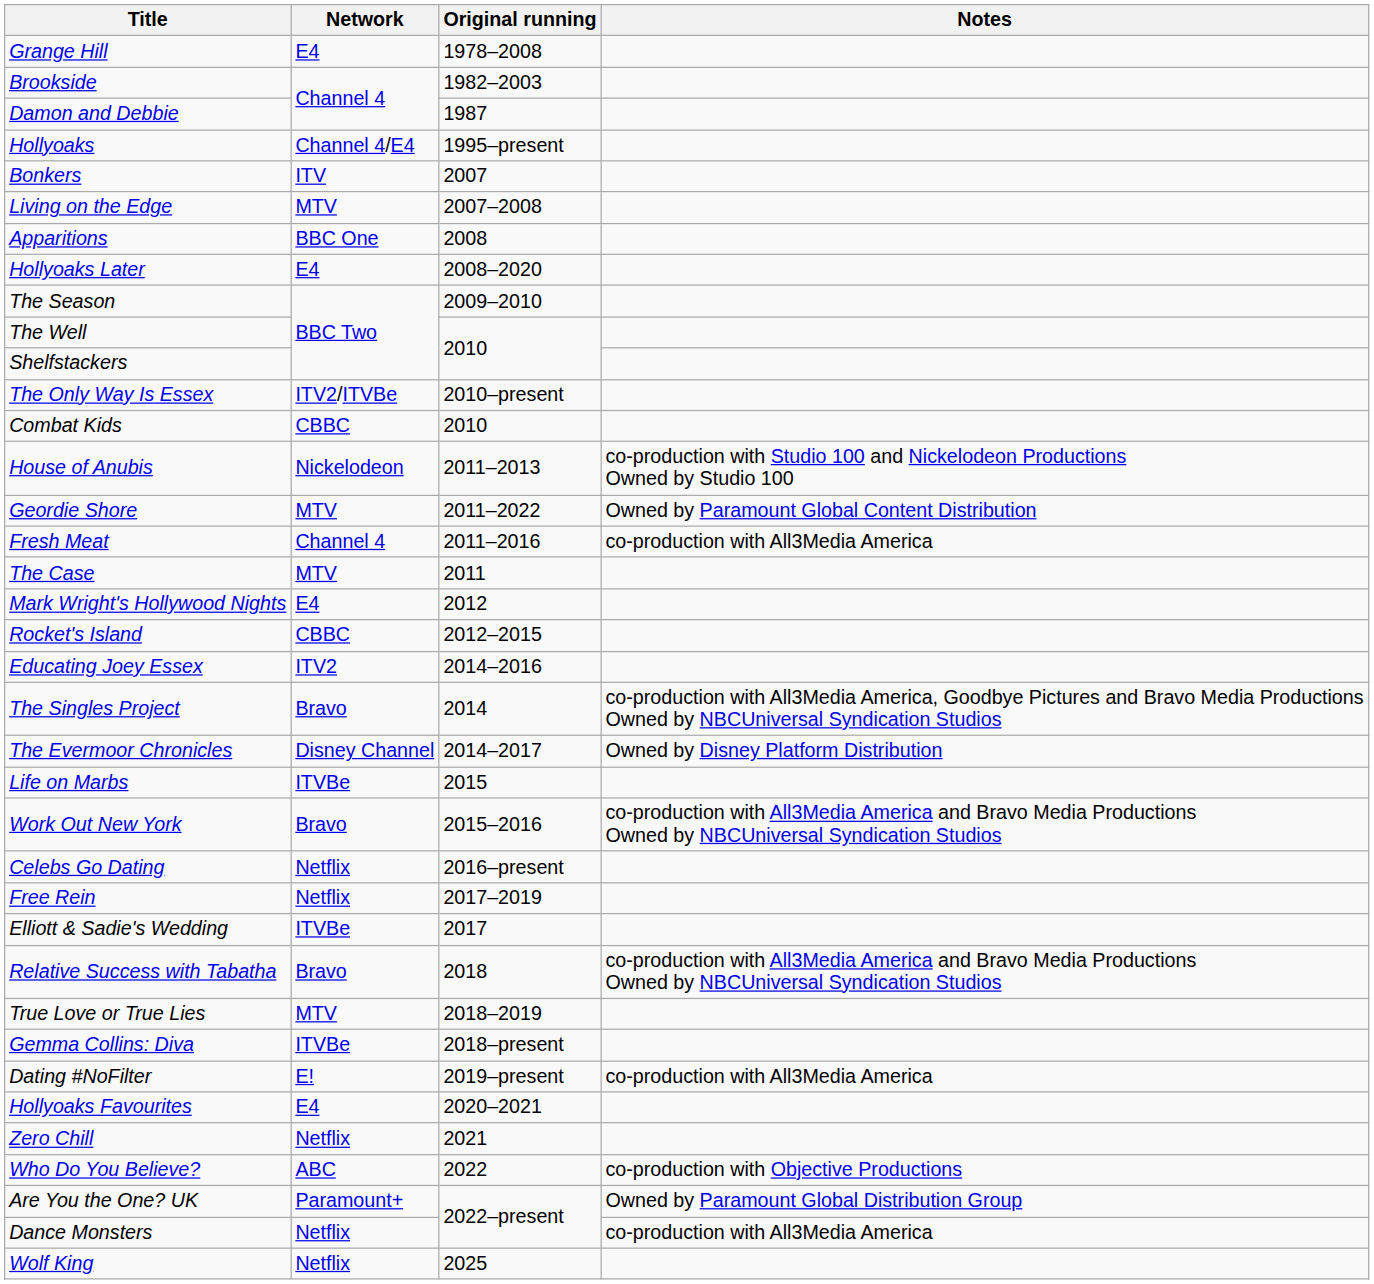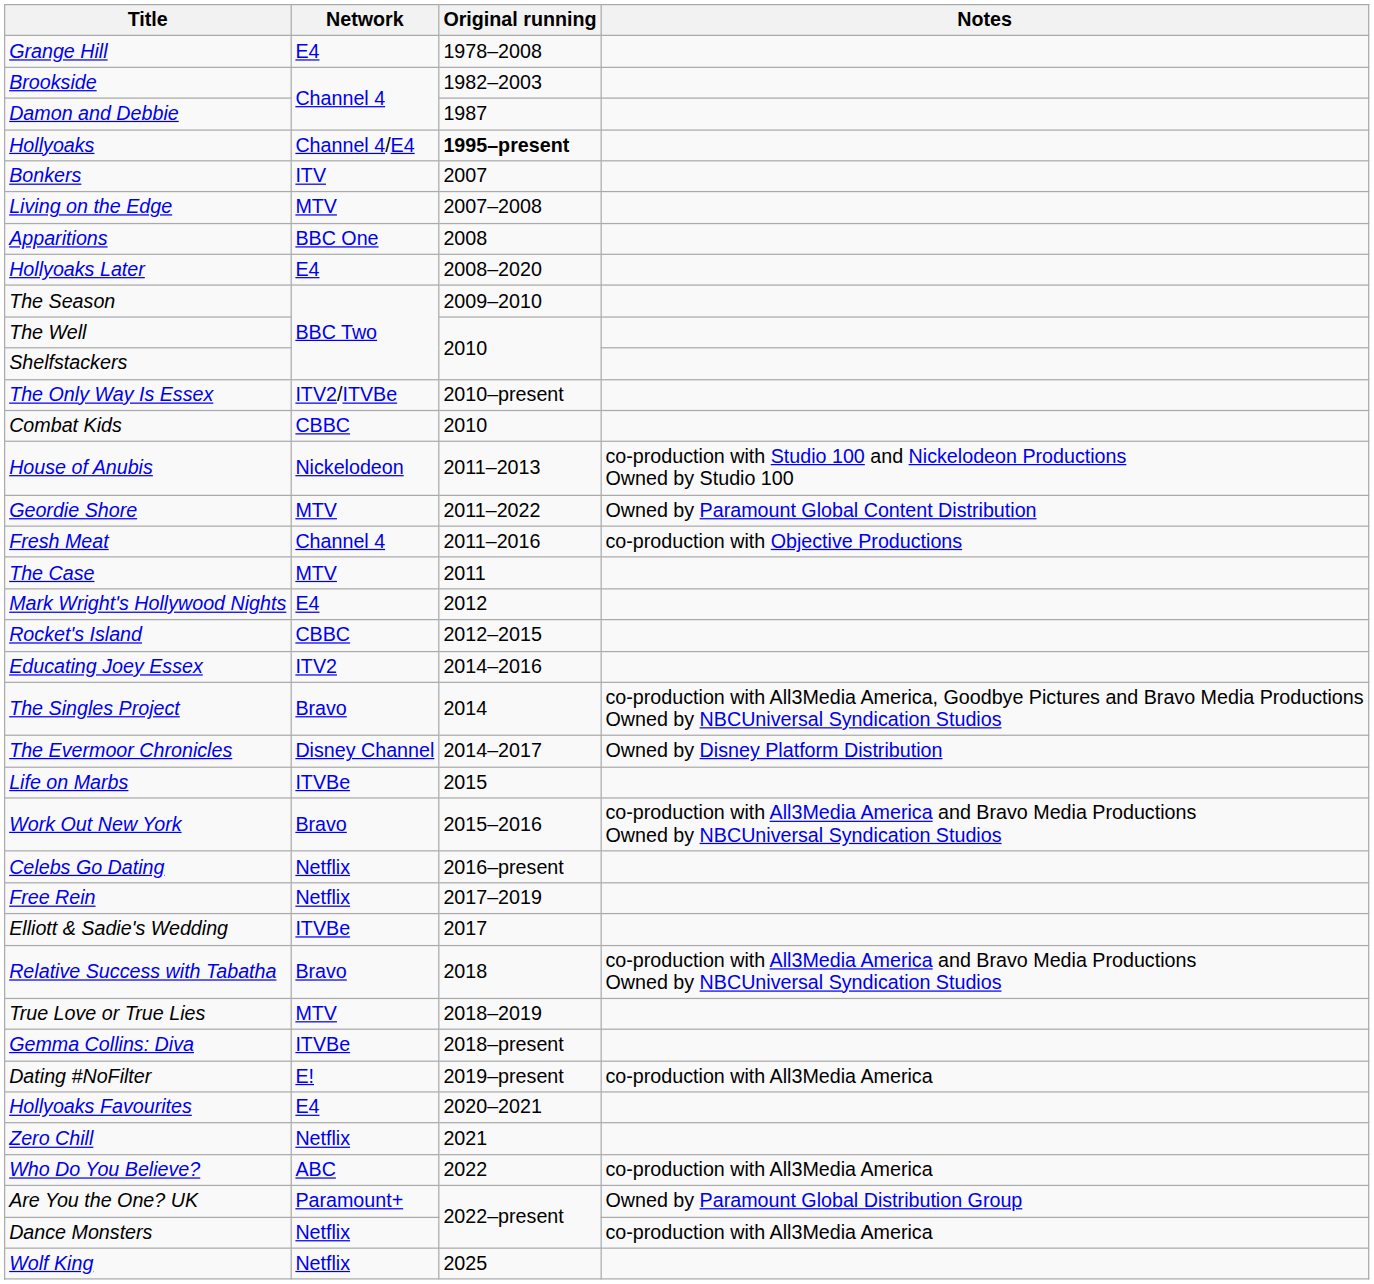Hollyoaks | Original running: normal -> bold
Fresh Meat | Notes: co-production with All3Media America -> co-production with Objective Productions
Who Do You Believe? | Notes: co-production with Objective Productions -> co-production with All3Media America
